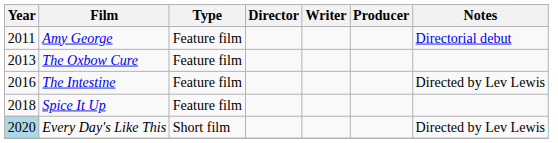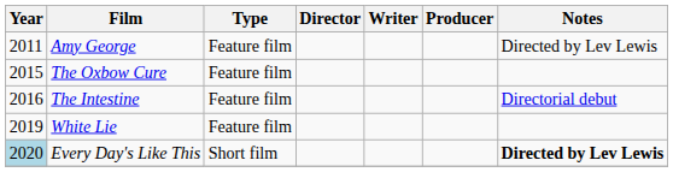Amy George | Notes: Directorial debut -> Directed by Lev Lewis
The Oxbow Cure | Year: 2013 -> 2015
The Intestine | Notes: Directed by Lev Lewis -> Directorial debut
- row: 2018 | Spice It Up | Feature film
+ row: 2019 | White Lie | Feature film
Every Day's Like This | Notes: normal -> bold
